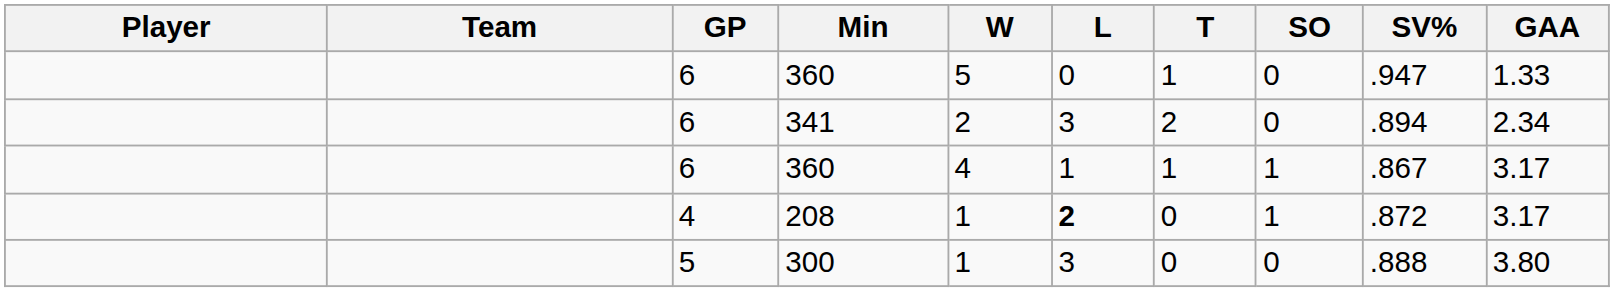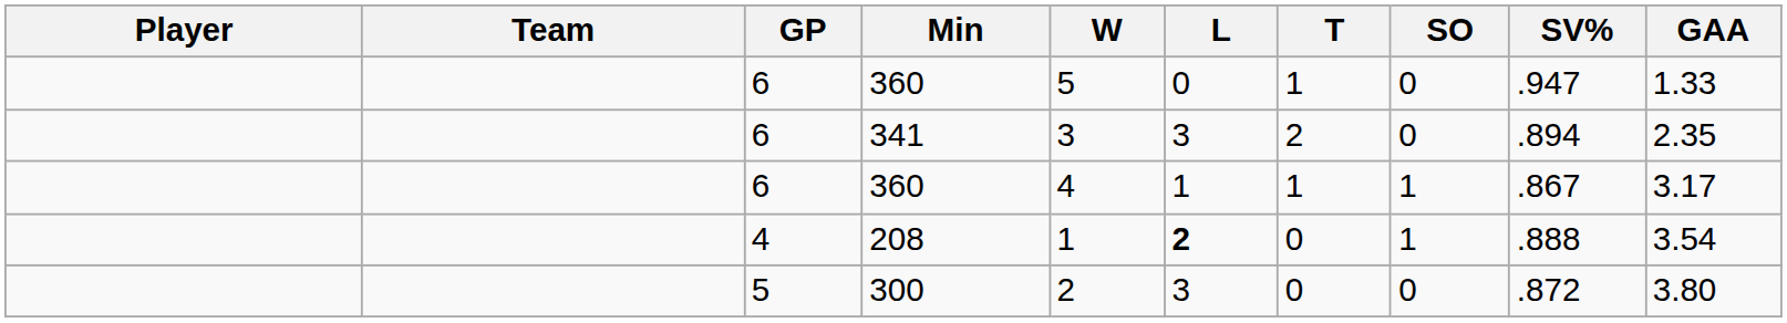341 | W: 2 -> 3
341 | GAA: 2.34 -> 2.35
208 | SV%: .872 -> .888
208 | GAA: 3.17 -> 3.54
300 | W: 1 -> 2
300 | SV%: .888 -> .872
